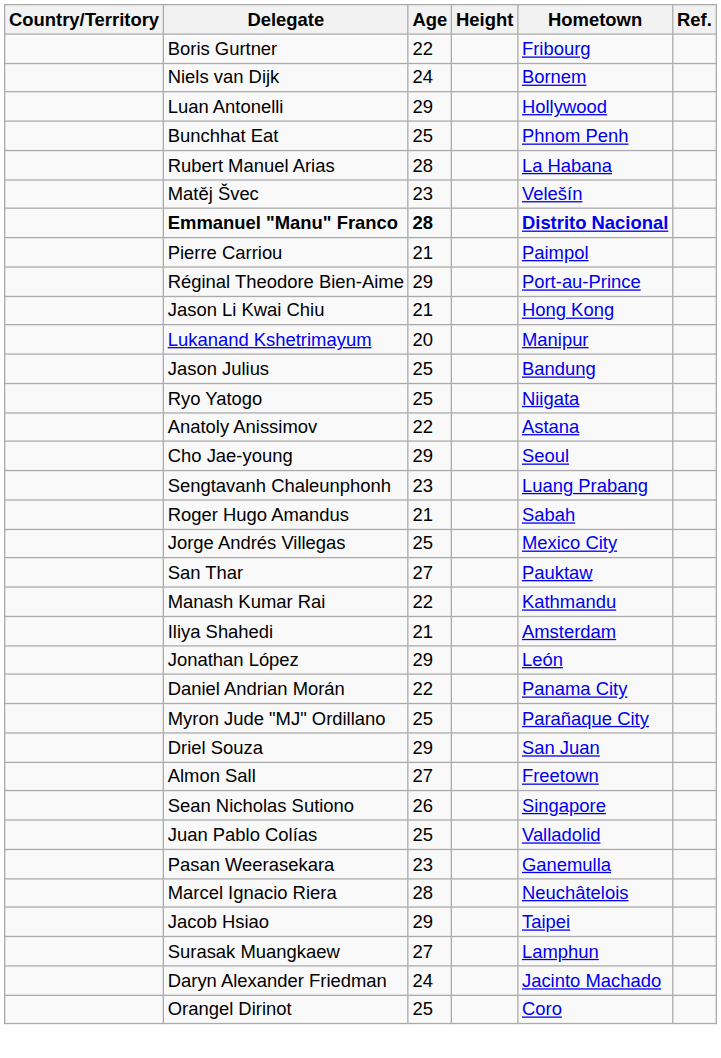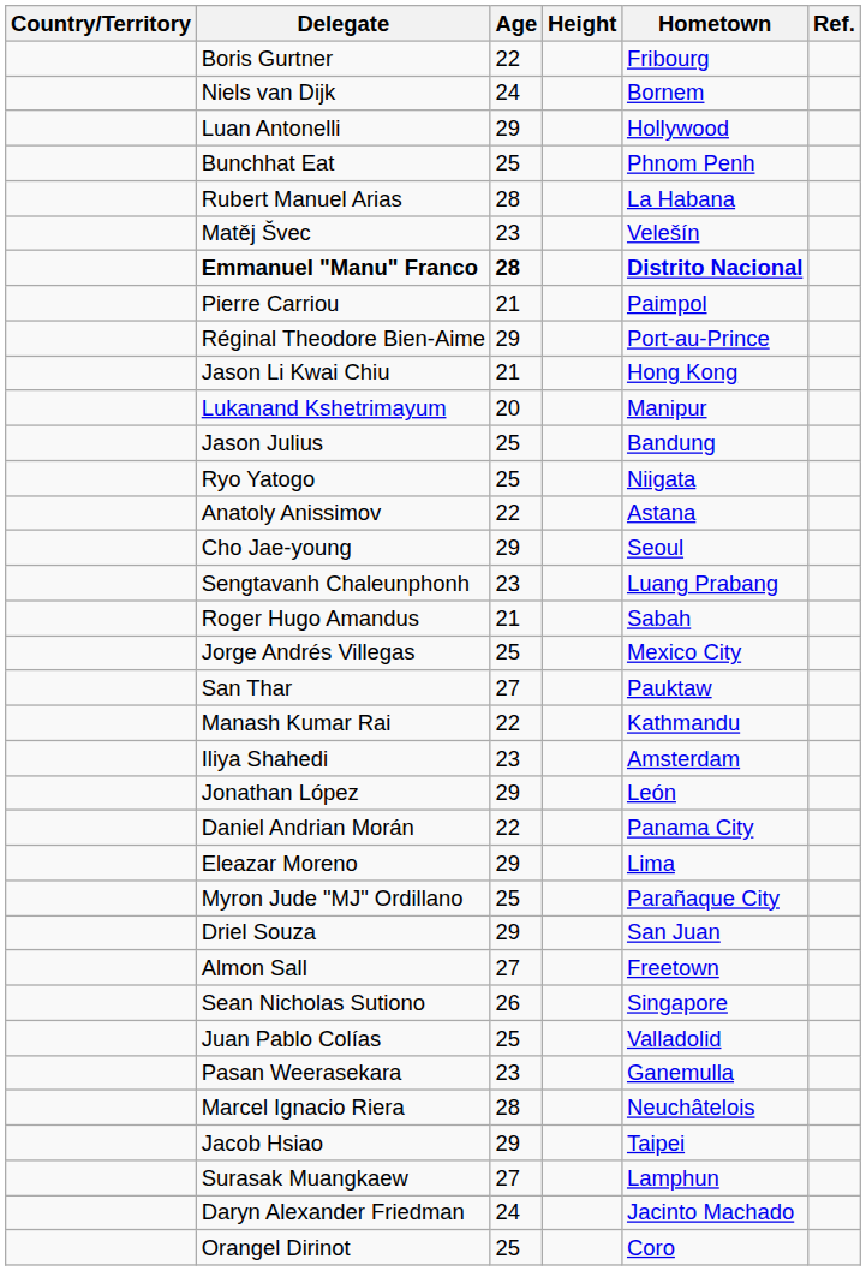Iliya Shahedi | Age: 21 -> 23
+ row: Eleazar Moreno | 29 | Lima
